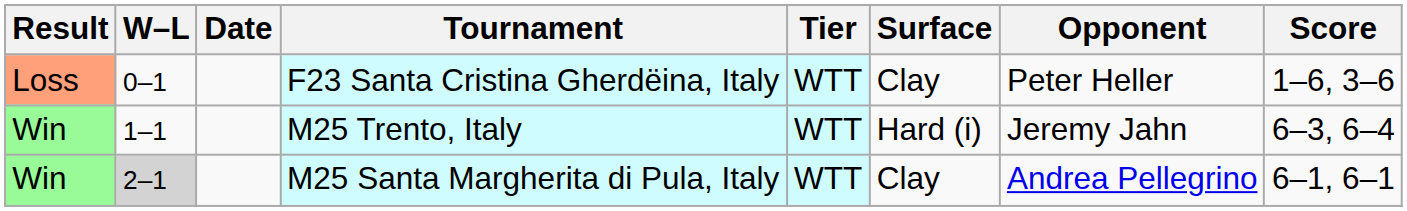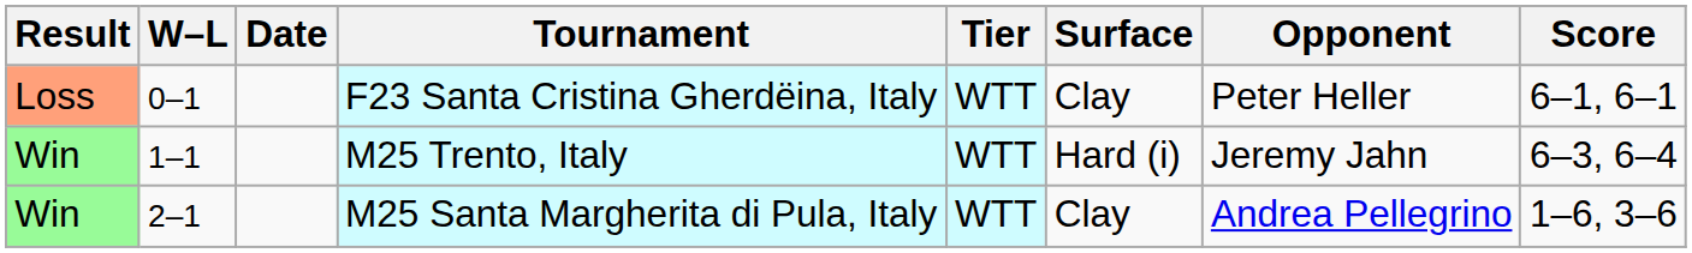F23 Santa Cristina Gherdëina, Italy | Score: 1–6, 3–6 -> 6–1, 6–1
M25 Santa Margherita di Pula, Italy | W–L: lightgrey background -> no background
M25 Santa Margherita di Pula, Italy | Score: 6–1, 6–1 -> 1–6, 3–6
